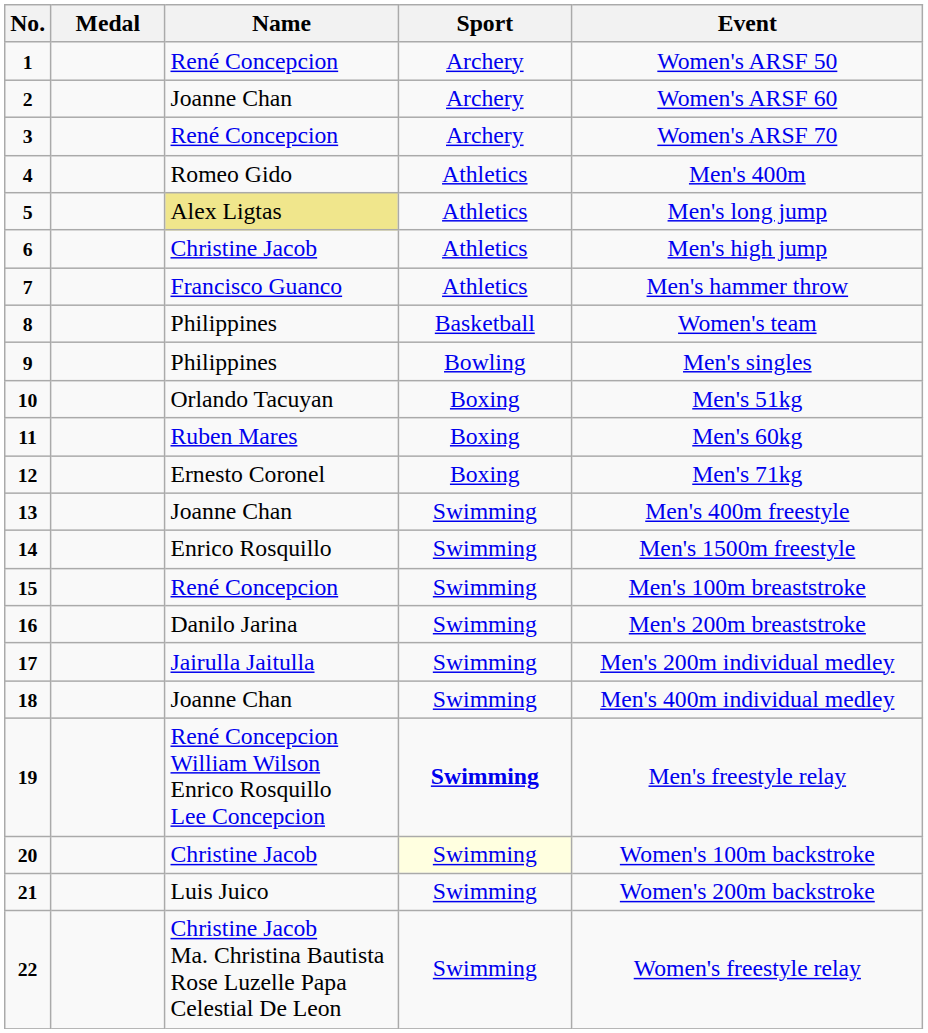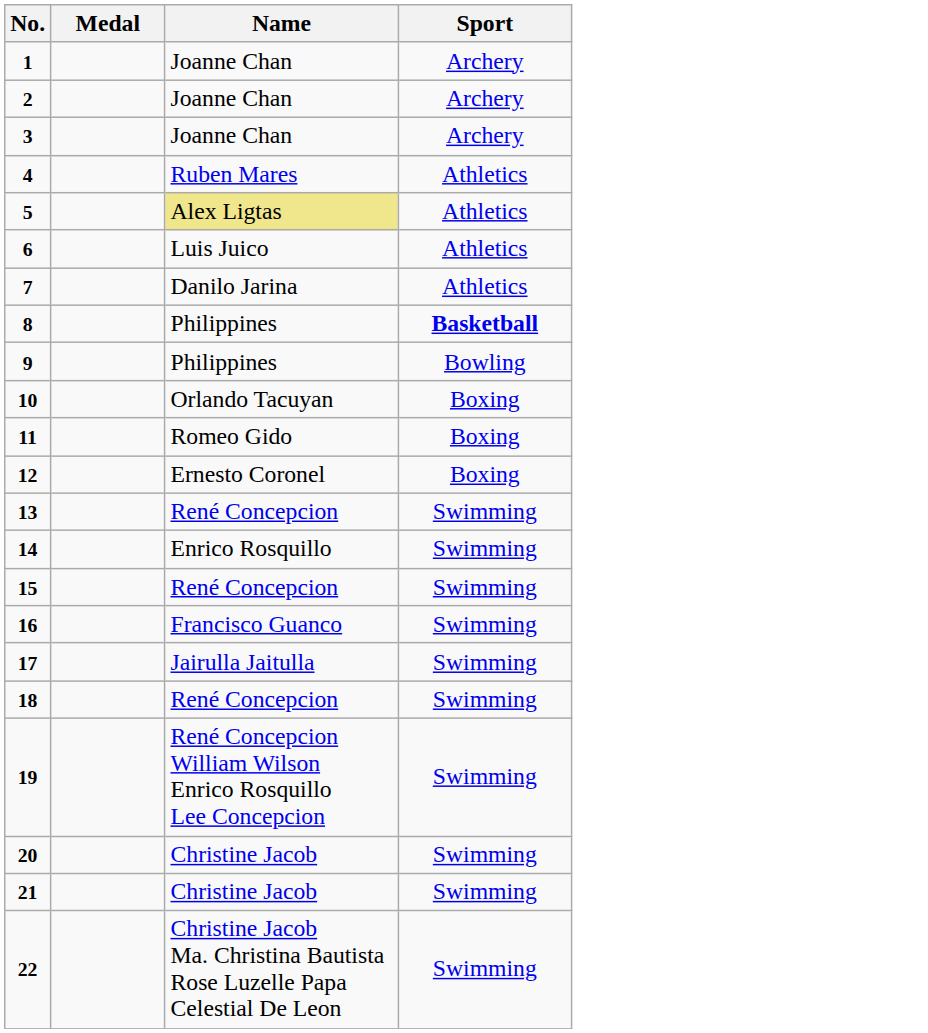- column: Event | Women's ARSF 50 | Women's ARSF 60 | Women's ARSF 70 | Men's 400m | Men's long jump | Men's high jump | Men's hammer throw | Women's team | Men's singles | Men's 51kg | Men's 60kg | Men's 71kg | Men's 400m freestyle | Men's 1500m freestyle | Men's 100m breaststroke | Men's 200m breaststroke | Men's 200m individual medley | Men's 400m individual medley | Men's freestyle relay | Women's 100m backstroke | Women's 200m backstroke | Women's freestyle relay
1 | Name: René Concepcion -> Joanne Chan
3 | Name: René Concepcion -> Joanne Chan
4 | Name: Romeo Gido -> Ruben Mares
6 | Name: Christine Jacob -> Luis Juico
7 | Name: Francisco Guanco -> Danilo Jarina
8 | Sport: normal -> bold
11 | Name: Ruben Mares -> Romeo Gido
13 | Name: Joanne Chan -> René Concepcion
16 | Name: Danilo Jarina -> Francisco Guanco
18 | Name: Joanne Chan -> René Concepcion
19 | Sport: bold -> normal
20 | Sport: lightyellow background -> no background
21 | Name: Luis Juico -> Christine Jacob
